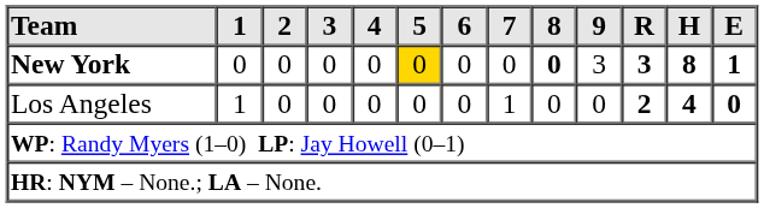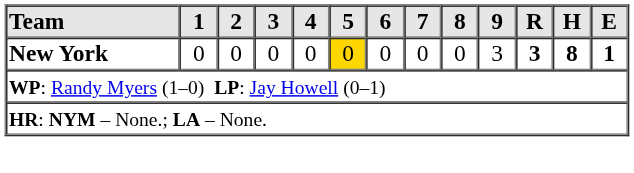New York | 8: bold -> normal
- row: Los Angeles | 1 | 0 | 0 | 0 | 0 | 0 | 1 | 0 | 0 | 2 | 4 | 0
